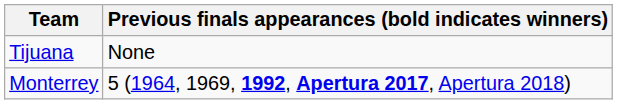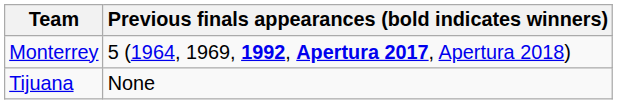rows swapped: Monterrey <-> Tijuana
